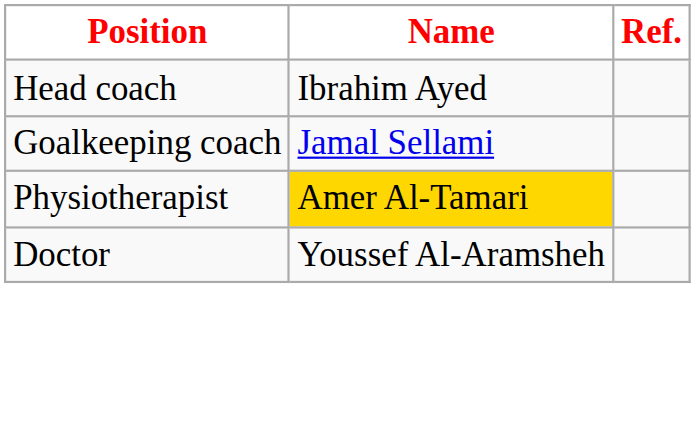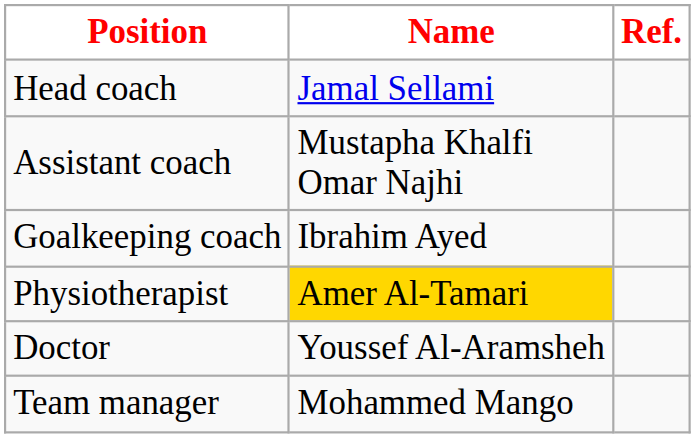Head coach | Name: Ibrahim Ayed -> Jamal Sellami
+ row: Assistant coach | Mustapha Khalfi Omar Najhi
Goalkeeping coach | Name: Jamal Sellami -> Ibrahim Ayed
+ row: Team manager | Mohammed Mango
